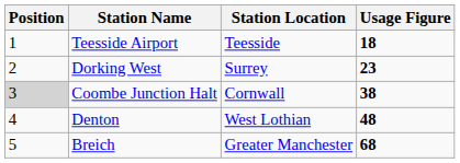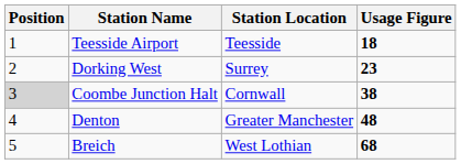Denton | Station Location: West Lothian -> Greater Manchester
Breich | Station Location: Greater Manchester -> West Lothian
